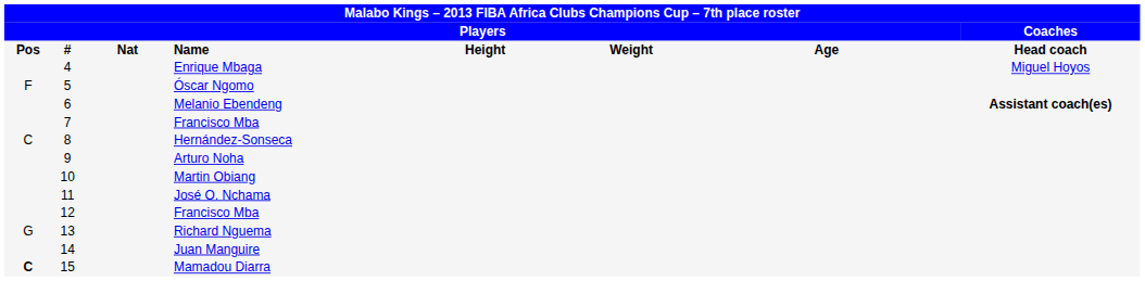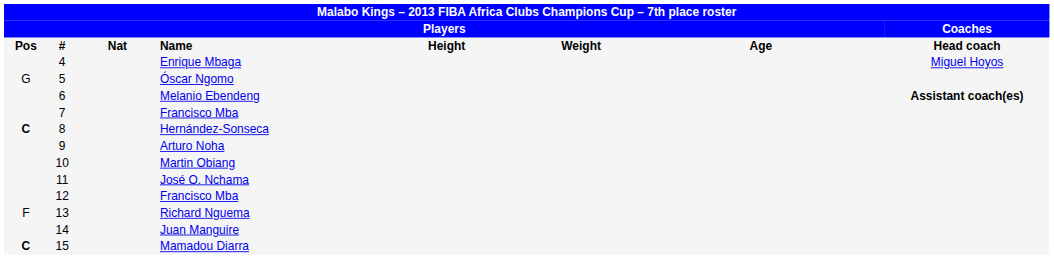Óscar Ngomo | column 1: F -> G
Hernández-Sonseca | column 1: normal -> bold
Richard Nguema | column 1: G -> F
